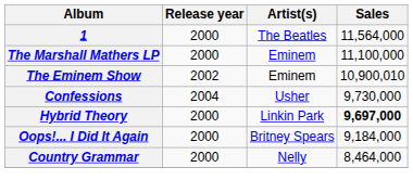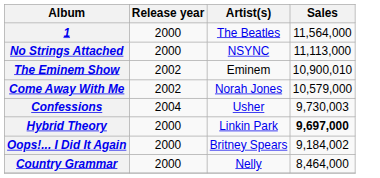+ row: No Strings Attached | 2000 | NSYNC | 11,113,000
- row: The Marshall Mathers LP | 2000 | Eminem | 11,100,000
+ row: Come Away With Me | 2002 | Norah Jones | 10,579,000
Confessions | Sales: 9,730,000 -> 9,730,003
Oops!... I Did It Again | Sales: 9,184,000 -> 9,184,002
